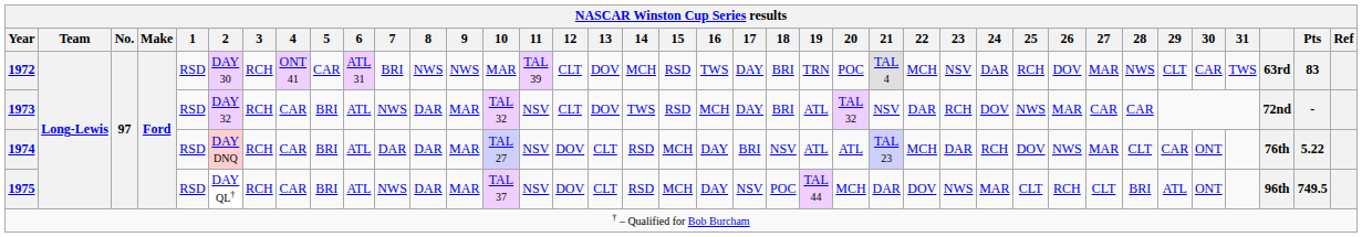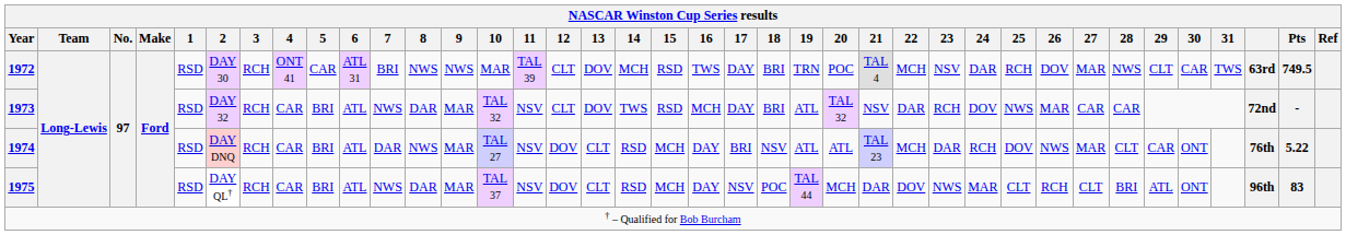1972 | Pts: 83 -> 749.5
1974 | 8: DAR -> NWS
1975 | Pts: 749.5 -> 83
